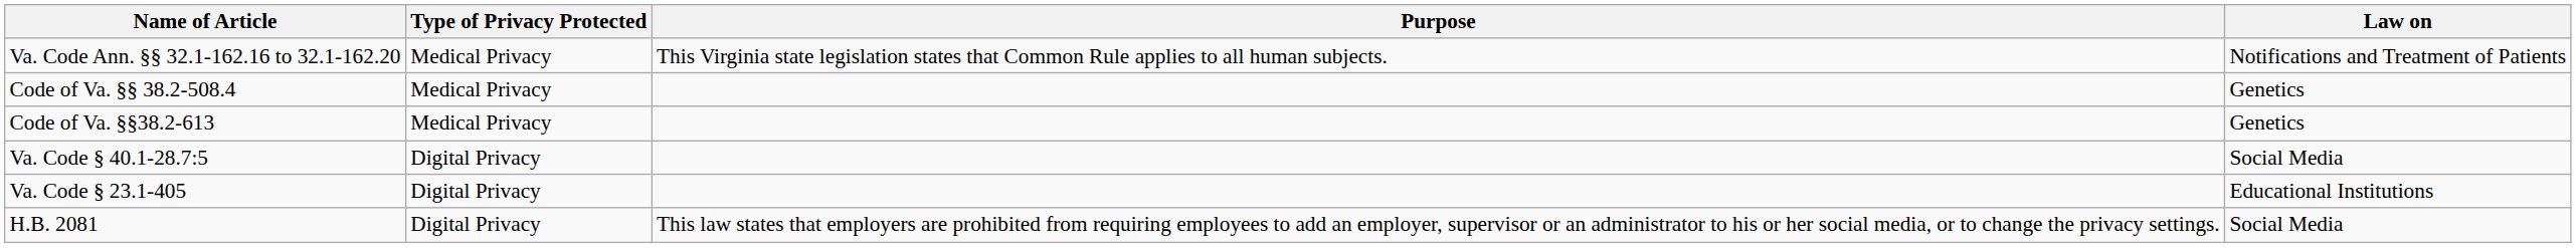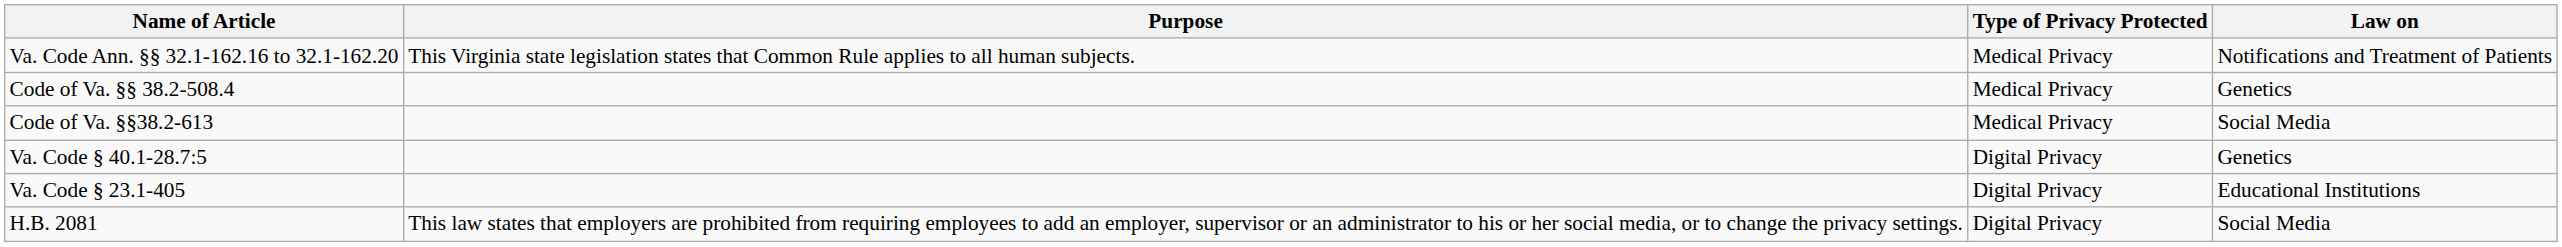columns swapped: Purpose <-> Type of Privacy Protected
Code of Va. §§38.2-613 | Law on: Genetics -> Social Media
Va. Code § 40.1-28.7:5 | Law on: Social Media -> Genetics
